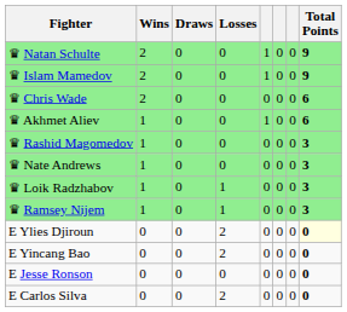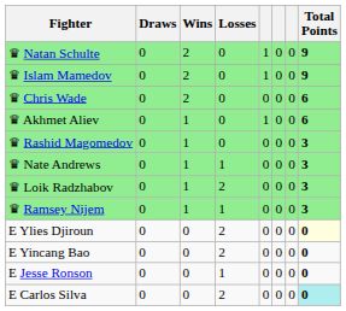columns swapped: Wins <-> Draws
♛ Nate Andrews | Losses: 0 -> 1
♛ Loik Radzhabov | Losses: 1 -> 2
E Jesse Ronson | Losses: 0 -> 1
E Carlos Silva | Total Points: no background -> paleturquoise background
